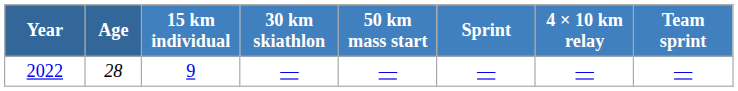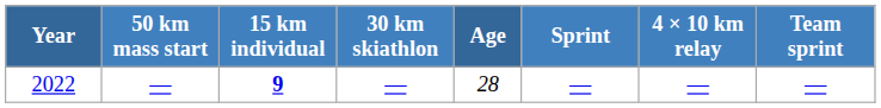columns swapped: Age <-> 50 km mass start
2022 | 15 km individual: normal -> bold
